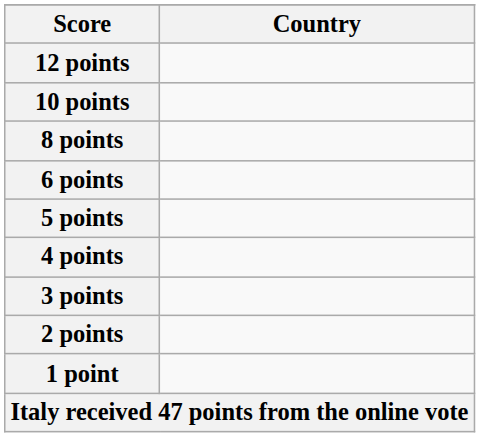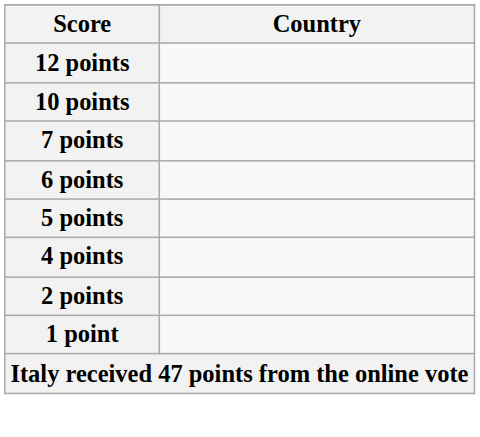- row: 8 points
+ row: 7 points
- row: 3 points
